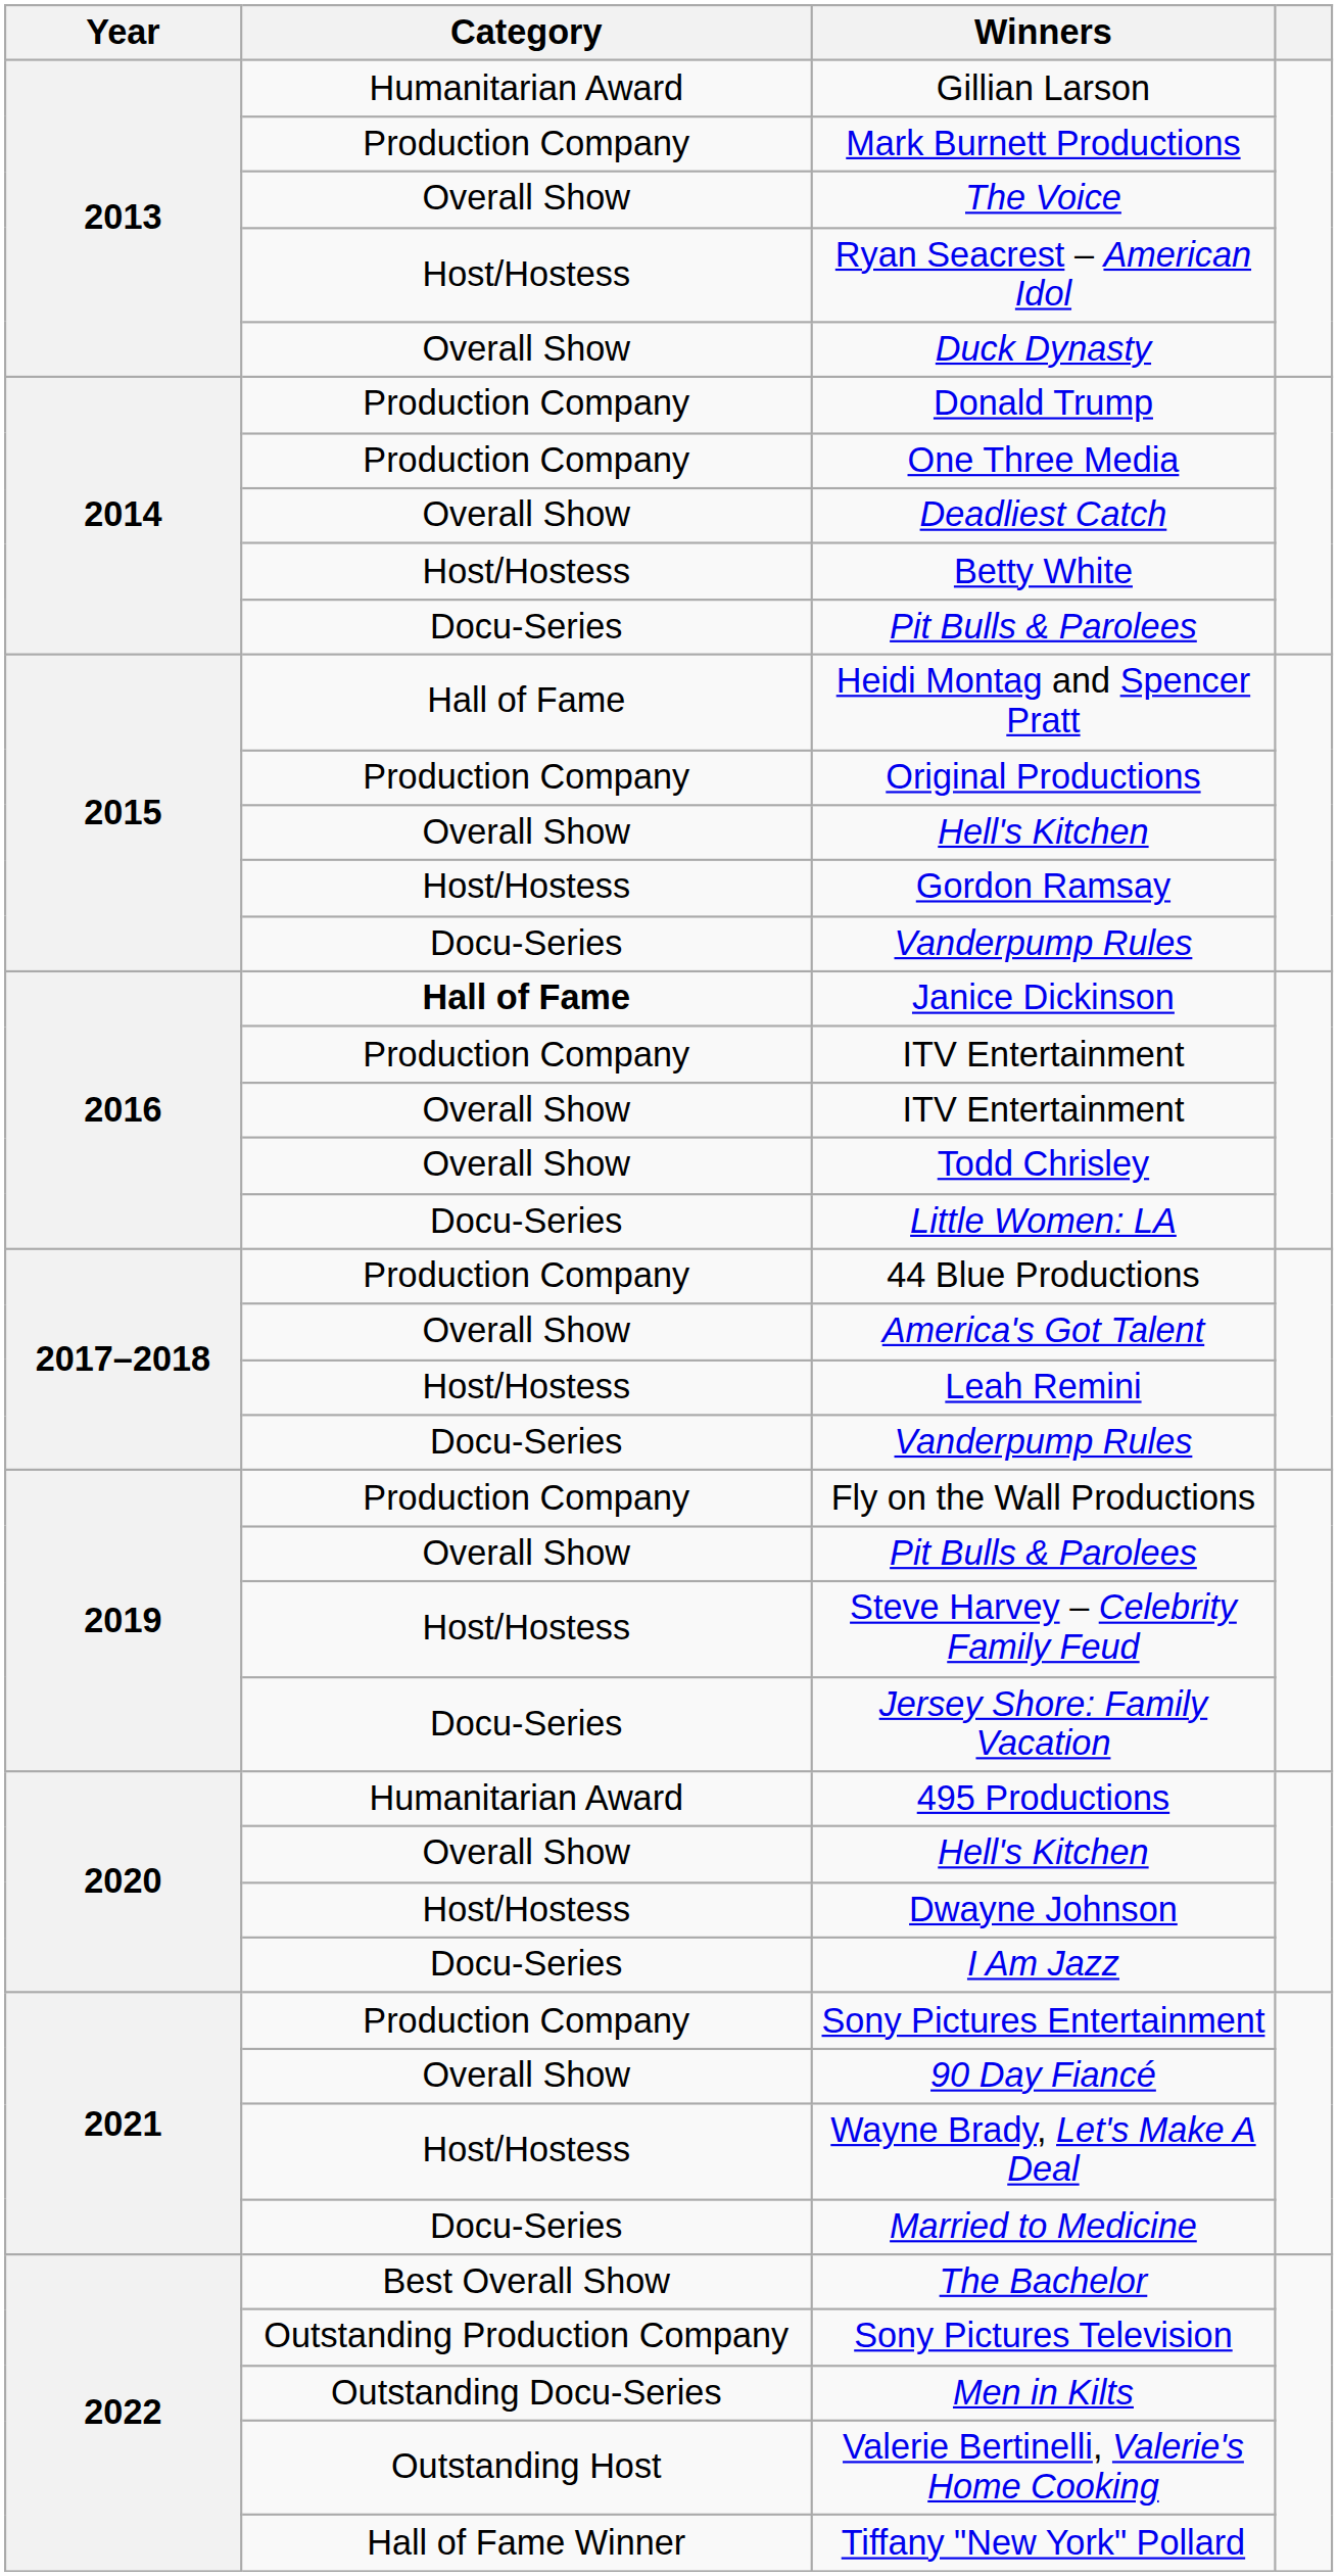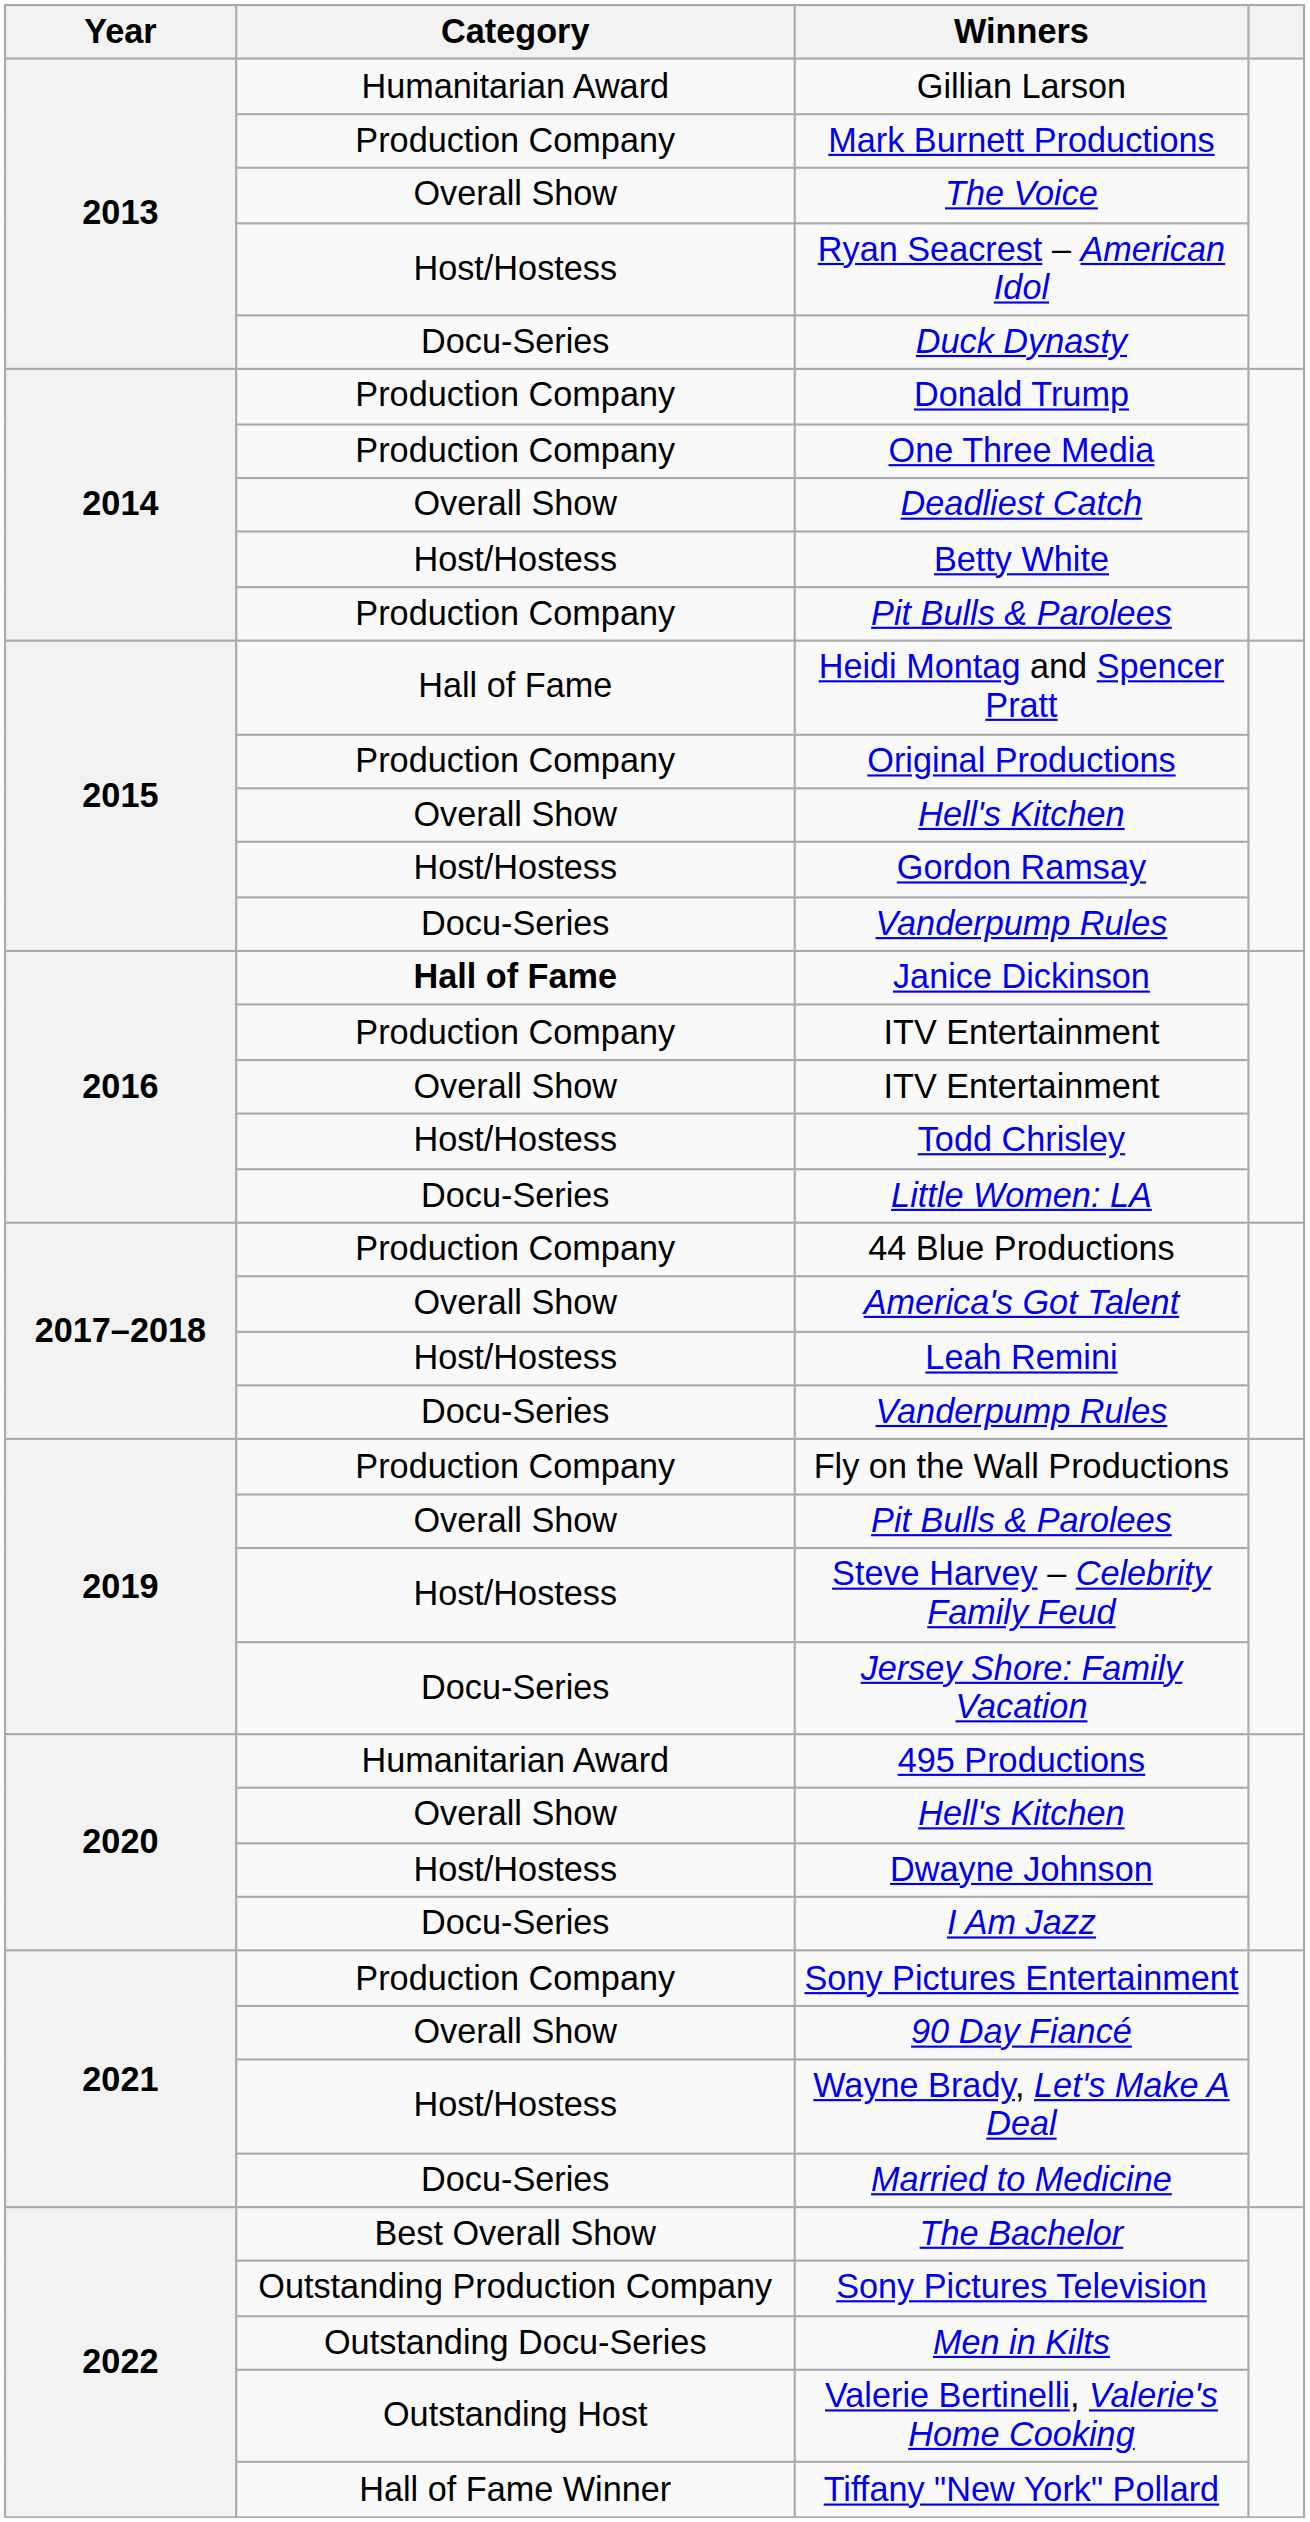Duck Dynasty | Category: Overall Show -> Docu-Series
2014 / Pit Bulls & Parolees | Category: Docu-Series -> Production Company
Todd Chrisley | Category: Overall Show -> Host/Hostess
